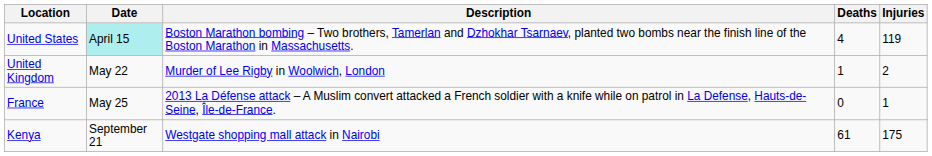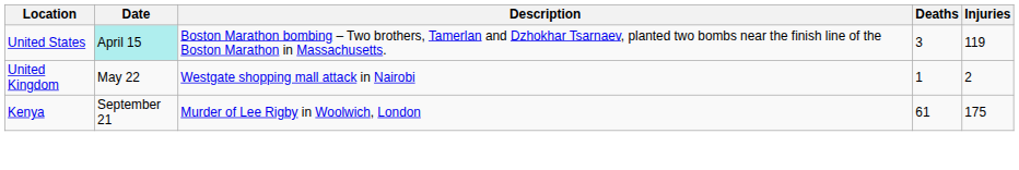United States | Deaths: 4 -> 3
United Kingdom | Description: Murder of Lee Rigby in Woolwich, London -> Westgate shopping mall attack in Nairobi
- row: France | May 25 | 2013 La Défense attack – A Muslim convert attacked a French soldier with a knife while on patrol in La Defense, Hauts-de-Seine, Île-de-France. | 0 | 1
Kenya | Description: Westgate shopping mall attack in Nairobi -> Murder of Lee Rigby in Woolwich, London
